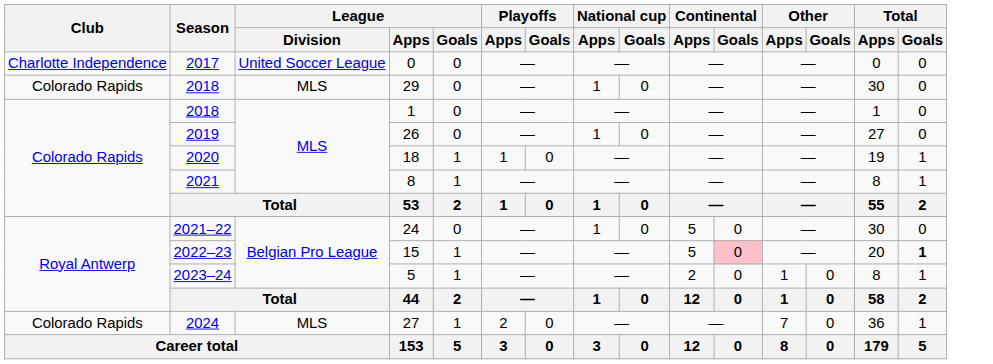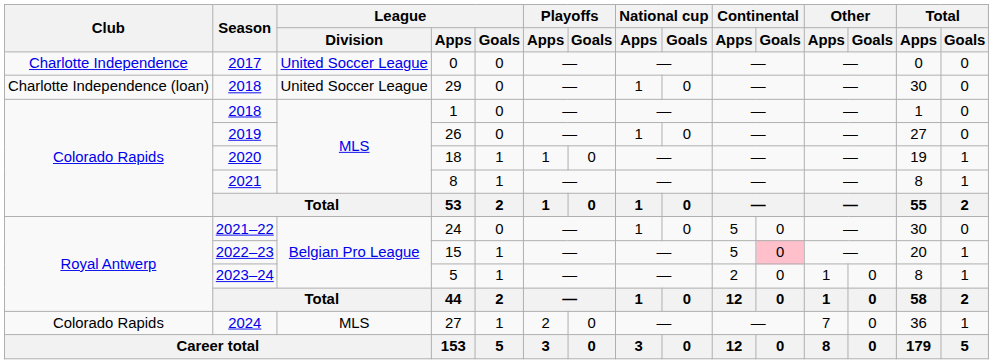29 | Club: Colorado Rapids -> Charlotte Independence (loan)
29 | League / Division: MLS -> United Soccer League
15 | Total / Goals: bold -> normal
